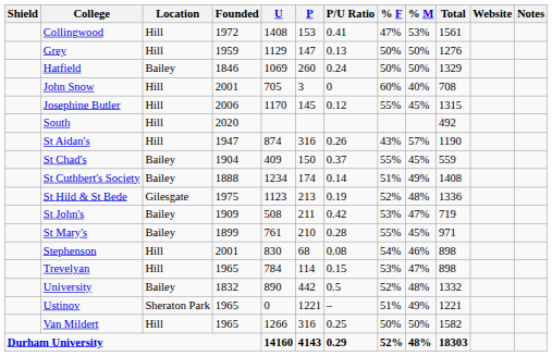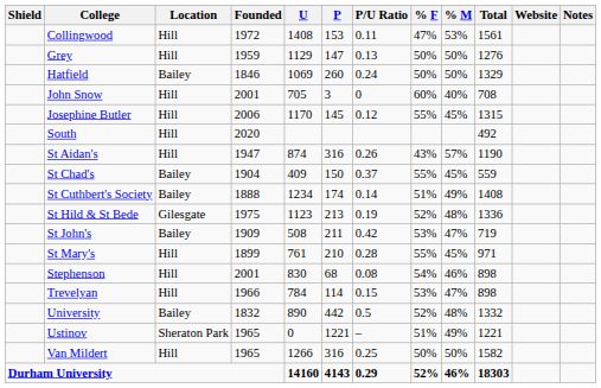Collingwood | P/U Ratio: 0.41 -> 0.11
St Mary's | Location: Bailey -> Hill
Trevelyan | Founded: 1965 -> 1966
Durham University | % M: 48% -> 46%
